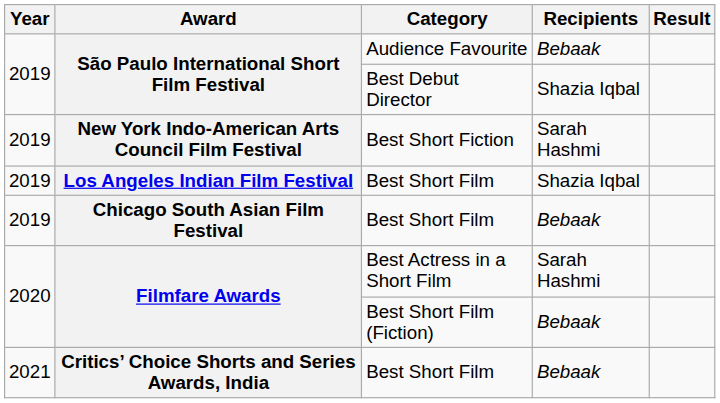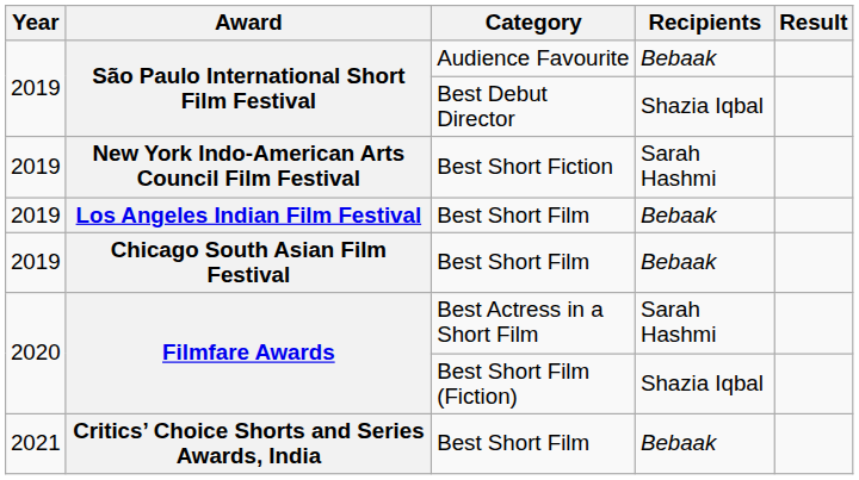Los Angeles Indian Film Festival | Recipients: Shazia Iqbal -> Bebaak
Filmfare Awards / Best Short Film (Fiction) | Recipients: Bebaak -> Shazia Iqbal
